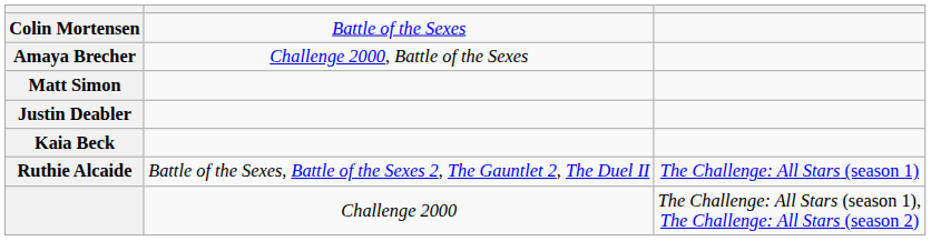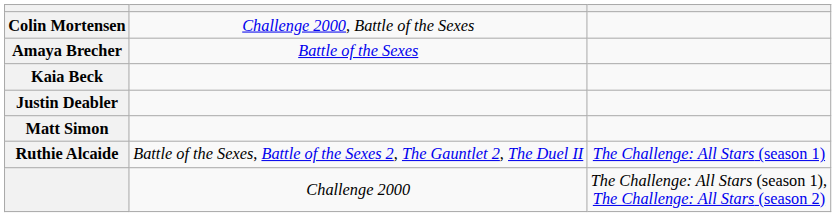Colin Mortensen | column 2: Battle of the Sexes -> Challenge 2000, Battle of the Sexes
Amaya Brecher | column 2: Challenge 2000, Battle of the Sexes -> Battle of the Sexes
rows swapped: Matt Simon <-> Kaia Beck
